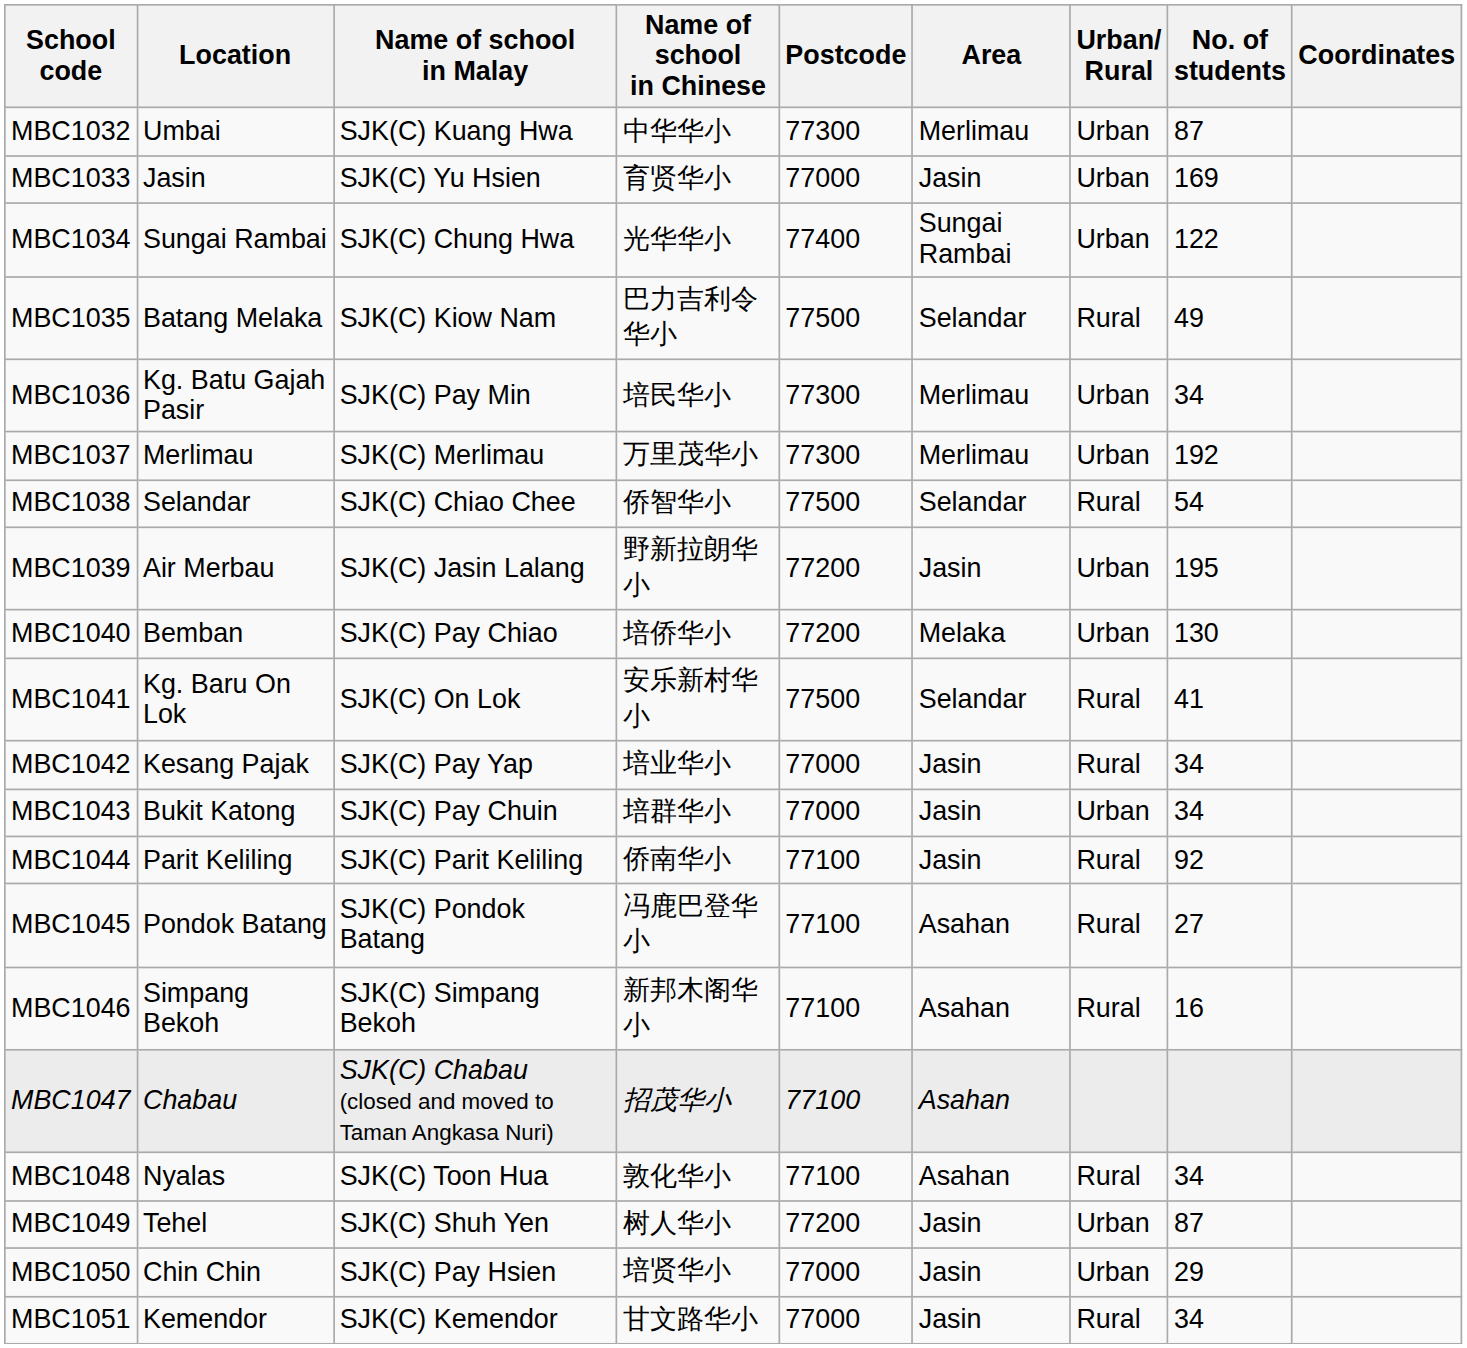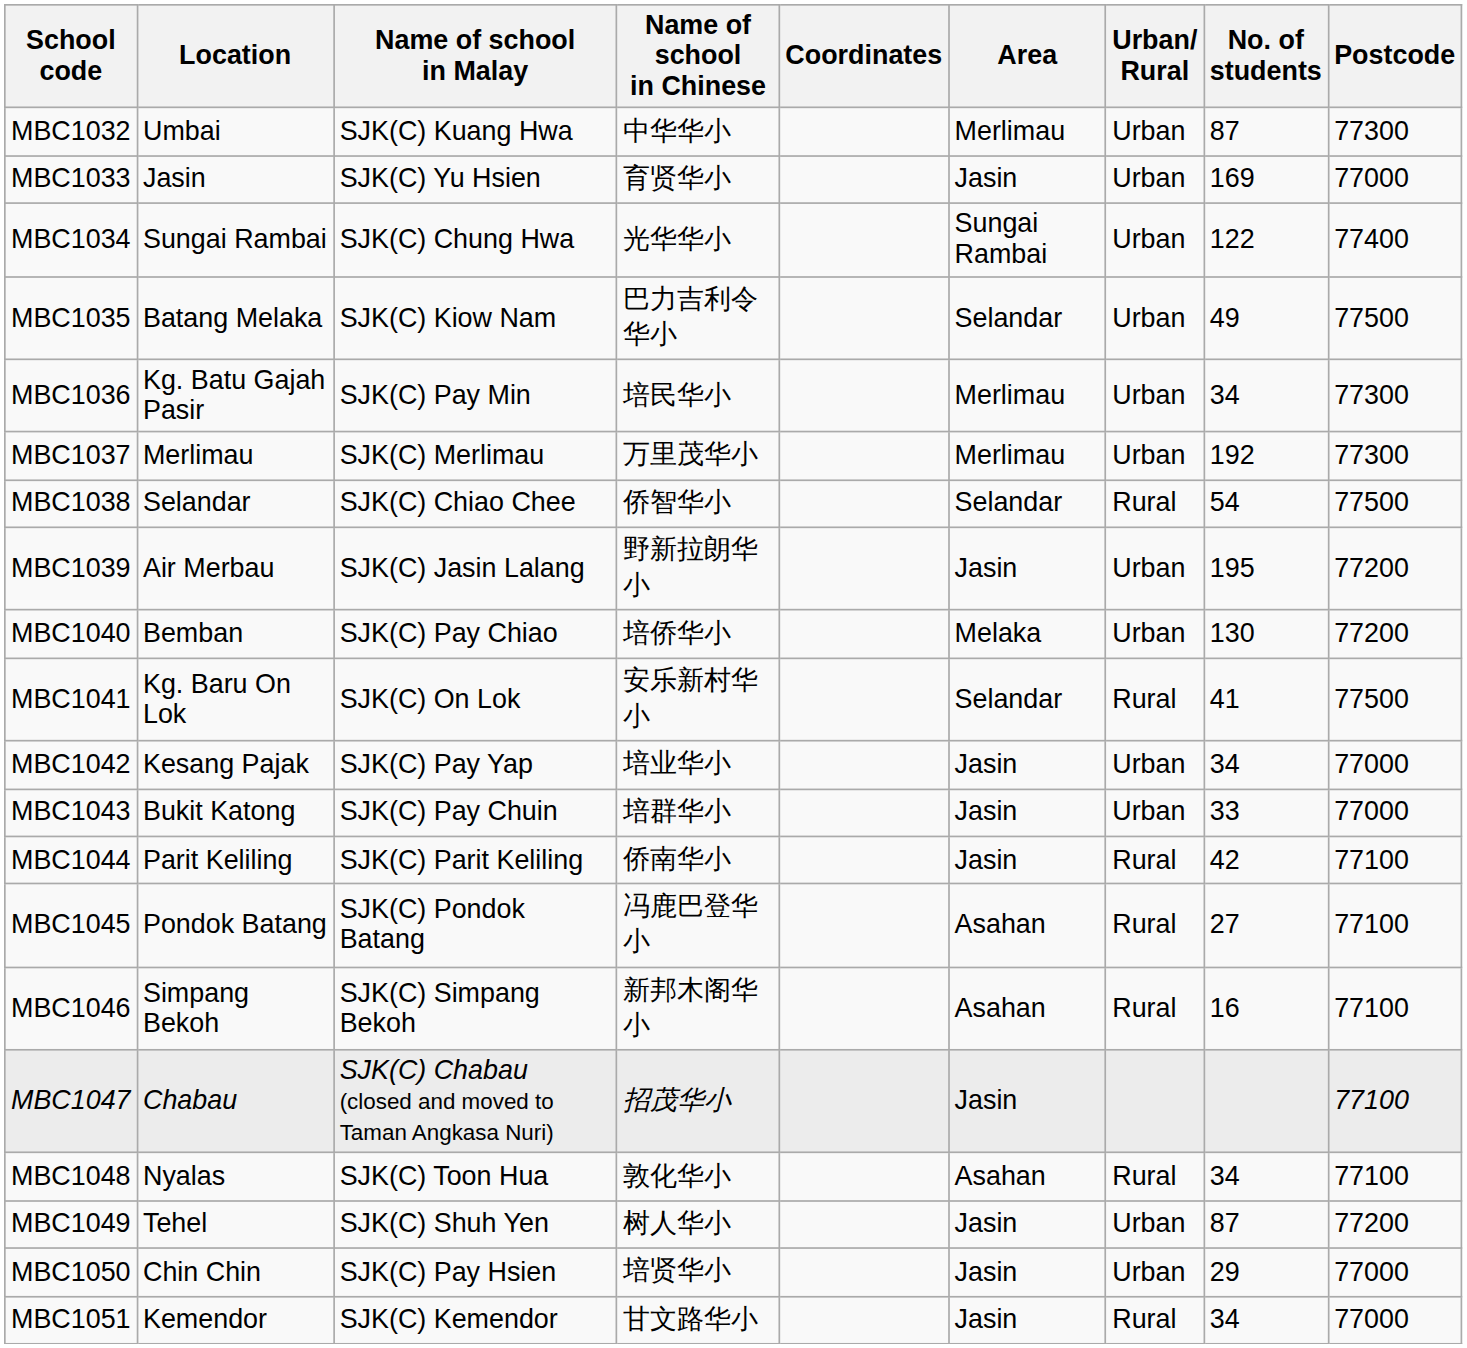columns swapped: Postcode <-> Coordinates
MBC1035 | Urban/ Rural: Rural -> Urban
MBC1042 | Urban/ Rural: Rural -> Urban
MBC1043 | No. of students: 34 -> 33
MBC1044 | No. of students: 92 -> 42
MBC1047 | Area: Asahan -> Jasin
